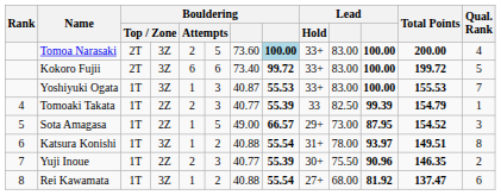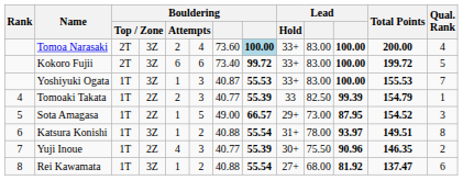Tomoa Narasaki | column 6: 5 -> 4
Yuji Inoue | column 5: 2 -> 4
